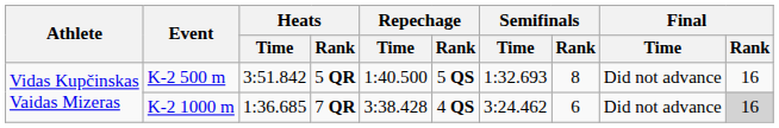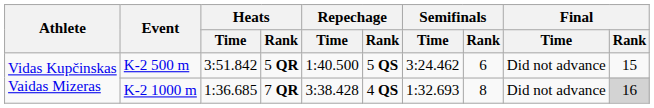K-2 500 m | Semifinals / Time: 1:32.693 -> 3:24.462
K-2 500 m | Semifinals / Rank: 8 -> 6
K-2 500 m | Final / Rank: 16 -> 15
K-2 1000 m | Semifinals / Time: 3:24.462 -> 1:32.693
K-2 1000 m | Semifinals / Rank: 6 -> 8
